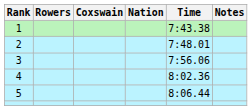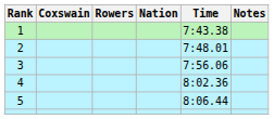columns swapped: Rowers <-> Coxswain
